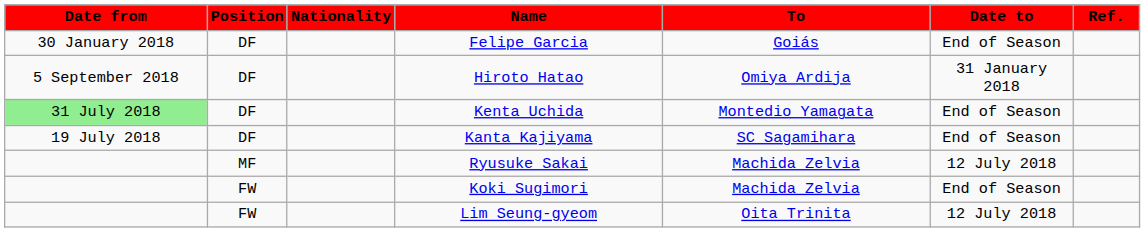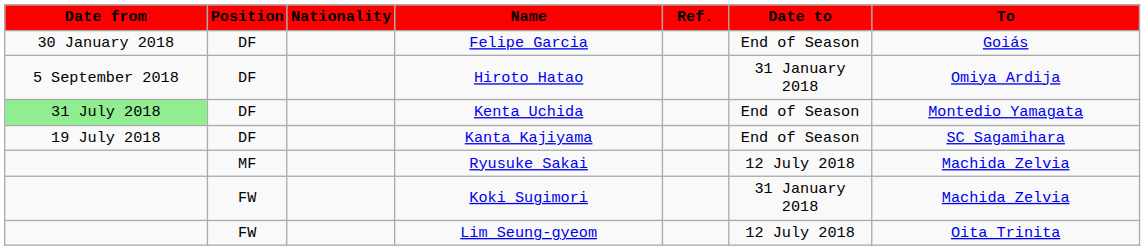columns swapped: To <-> Ref.
Koki Sugimori | Date to: End of Season -> 31 January 2018
